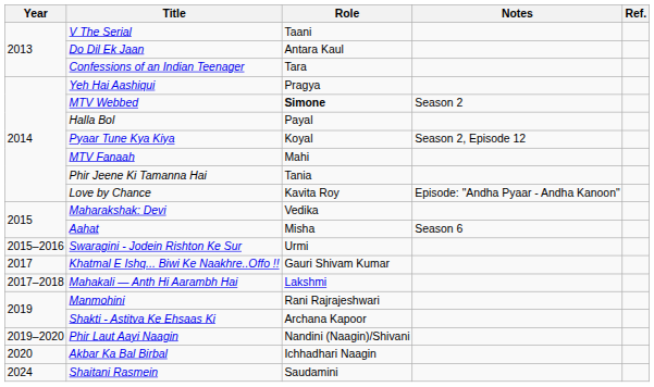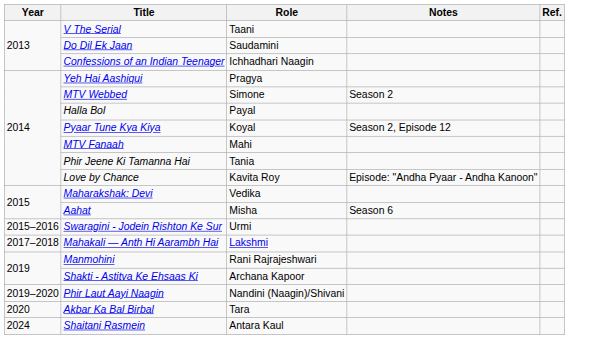Do Dil Ek Jaan | Role: Antara Kaul -> Saudamini
Confessions of an Indian Teenager | Role: Tara -> Ichhadhari Naagin
MTV Webbed | Role: bold -> normal
- row: 2017 | Khatmal E Ishq... Biwi Ke Naakhre..Offo !! | Gauri Shivam Kumar
Akbar Ka Bal Birbal | Role: Ichhadhari Naagin -> Tara
Shaitani Rasmein | Role: Saudamini -> Antara Kaul
